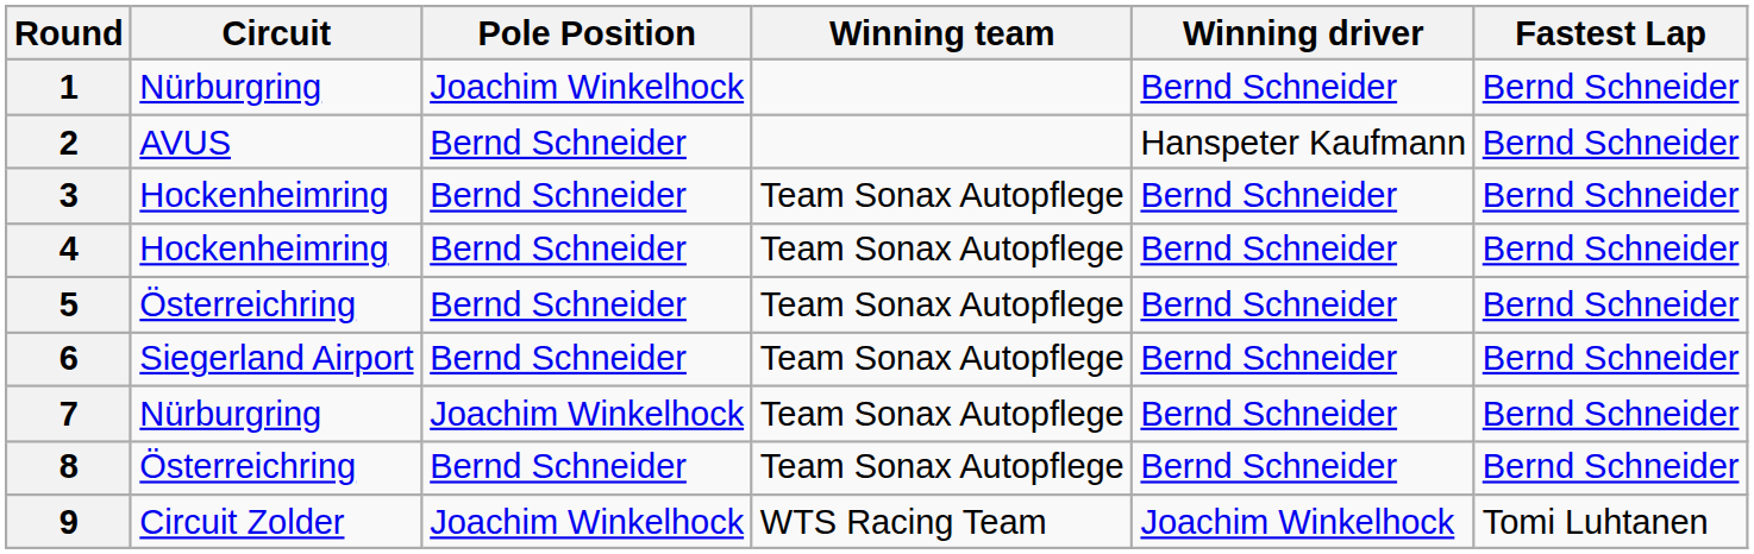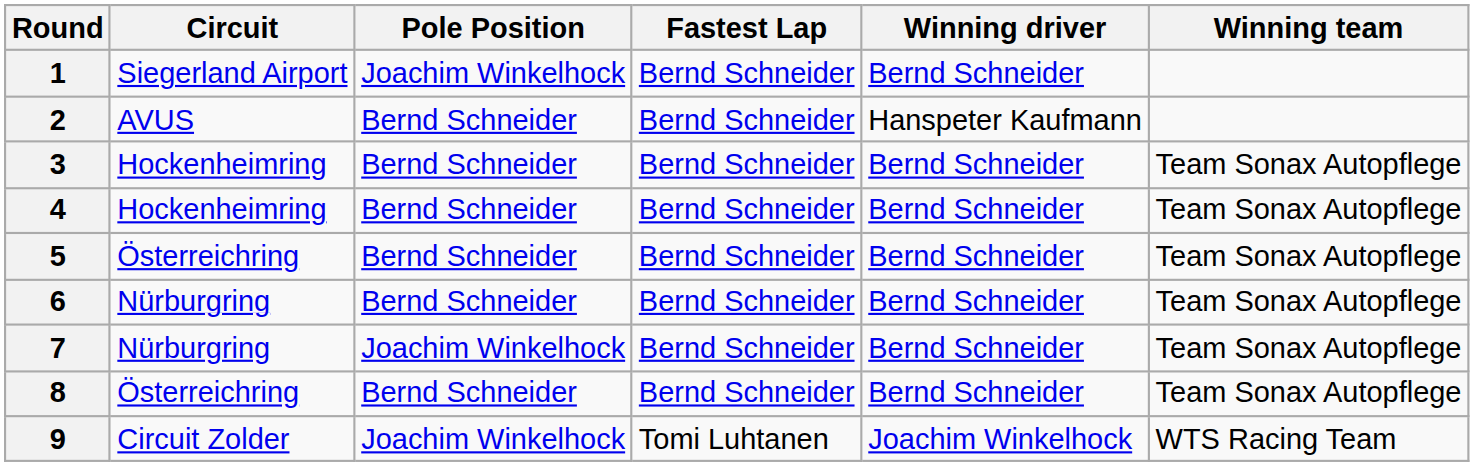columns swapped: Fastest Lap <-> Winning team
1 | Circuit: Nürburgring -> Siegerland Airport
6 | Circuit: Siegerland Airport -> Nürburgring
